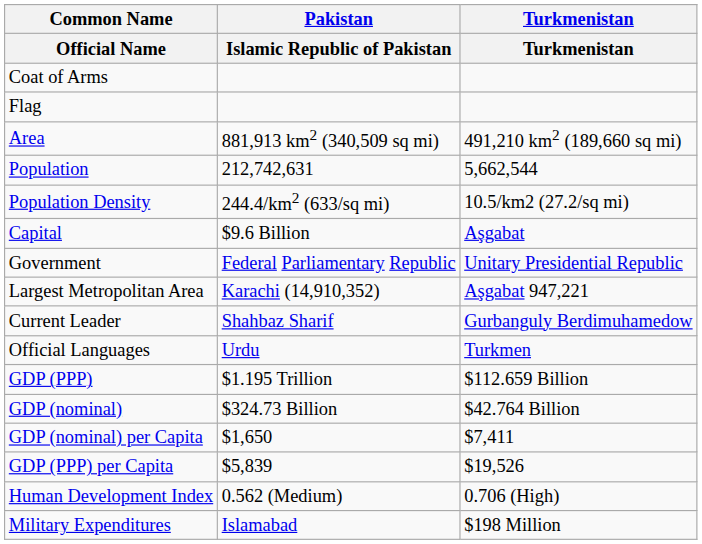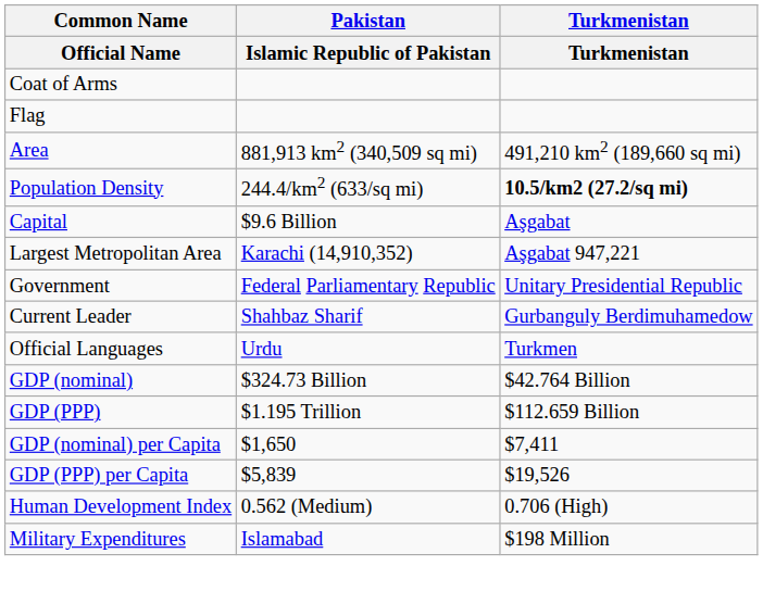- row: Population | 212,742,631 | 5,662,544
Population Density | Turkmenistan: normal -> bold
rows swapped: Largest Metropolitan Area <-> Government
rows swapped: GDP (nominal) <-> GDP (PPP)
